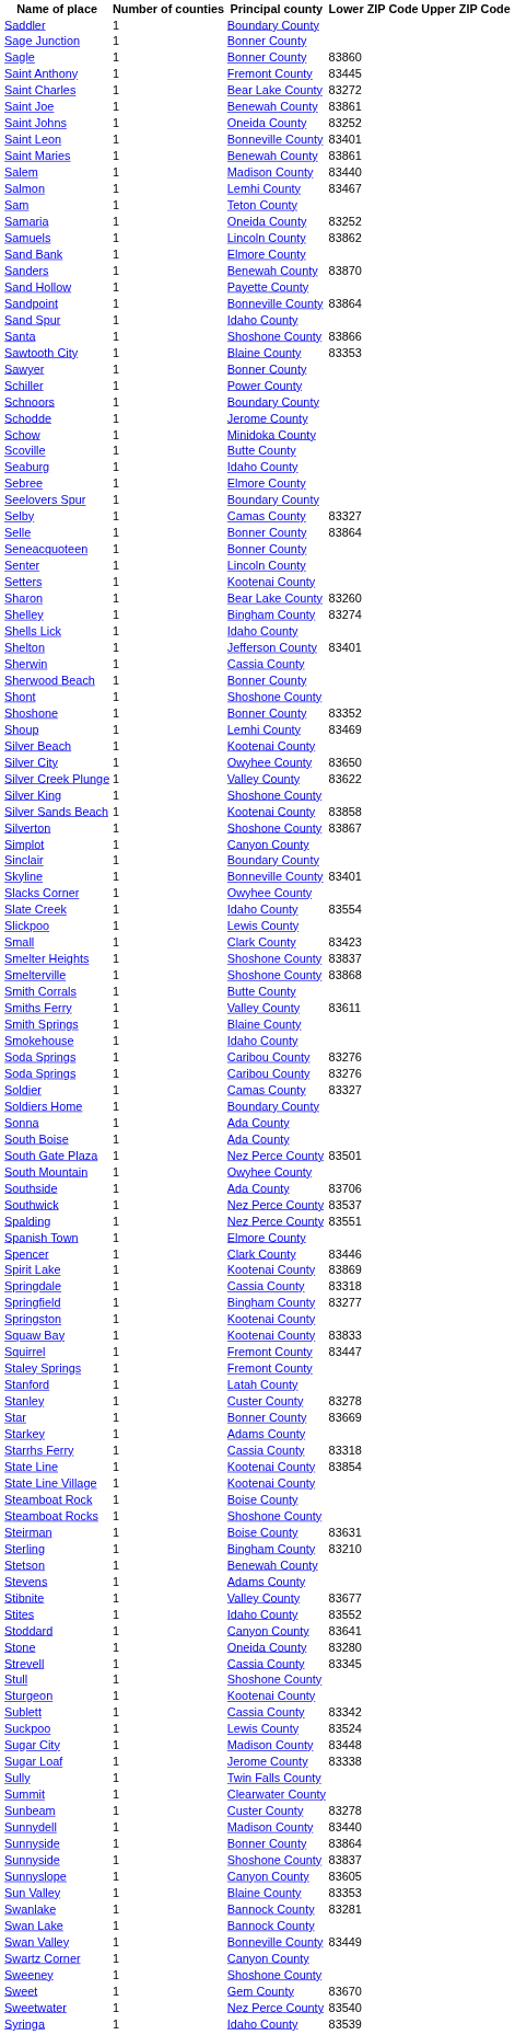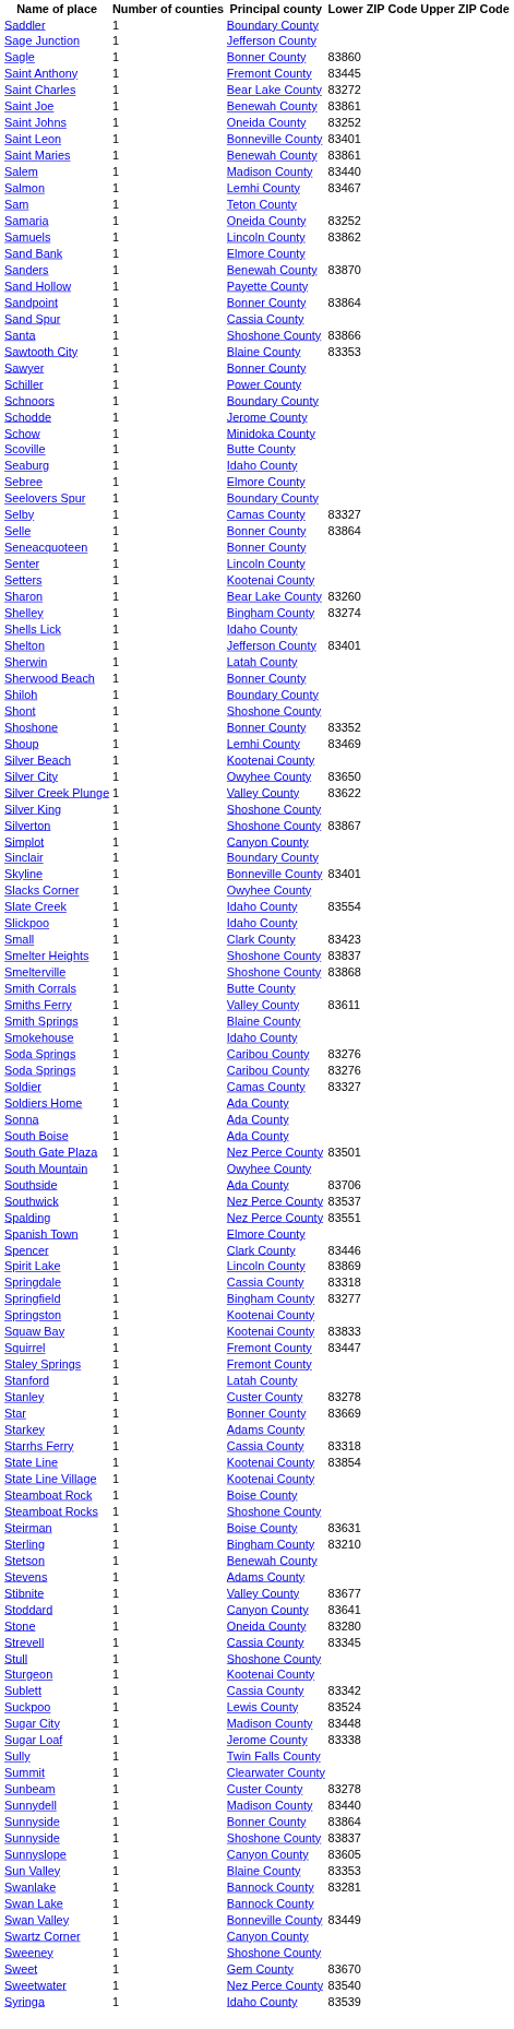Sage Junction | Principal county: Bonner County -> Jefferson County
Sandpoint | Principal county: Bonneville County -> Bonner County
Sand Spur | Principal county: Idaho County -> Cassia County
Sherwin | Principal county: Cassia County -> Latah County
+ row: Shiloh | 1 | Boundary County
- row: Silver Sands Beach | 1 | Kootenai County | 83858
Slickpoo | Principal county: Lewis County -> Idaho County
Soldiers Home | Principal county: Boundary County -> Ada County
Spirit Lake | Principal county: Kootenai County -> Lincoln County
- row: Stites | 1 | Idaho County | 83552
